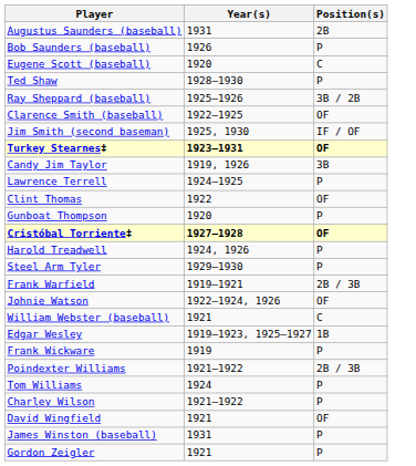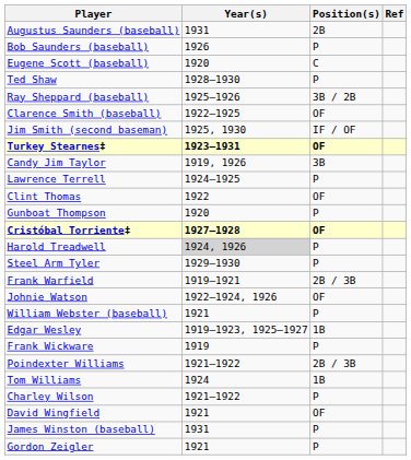+ column: Ref
Harold Treadwell | Year(s): no background -> lightgrey background
William Webster (baseball) | Position(s): C -> P
Tom Williams | Position(s): P -> 1B
